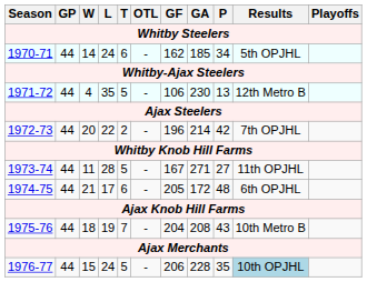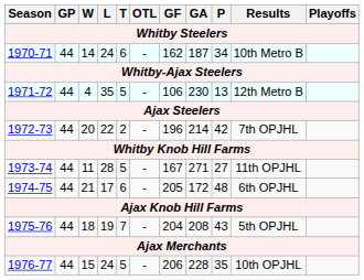1970-71 | GA: 185 -> 187
1970-71 | Results: 5th OPJHL -> 10th Metro B
1975-76 | Results: 10th Metro B -> 5th OPJHL
1976-77 | Results: lightblue background -> no background
